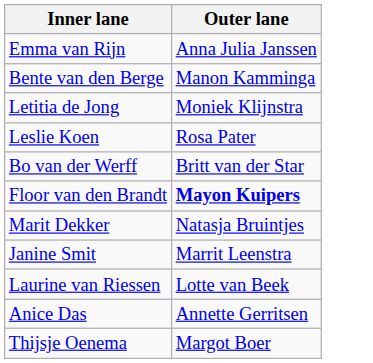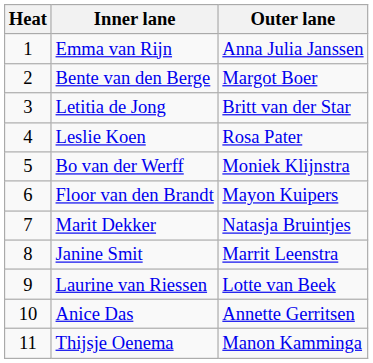+ column: Heat | 1 | 2 | 3 | 4 | 5 | 6 | 7 | 8 | 9 | 10 | 11
Bente van den Berge | Outer lane: Manon Kamminga -> Margot Boer
Letitia de Jong | Outer lane: Moniek Klijnstra -> Britt van der Star
Bo van der Werff | Outer lane: Britt van der Star -> Moniek Klijnstra
Floor van den Brandt | Outer lane: bold -> normal
Thijsje Oenema | Outer lane: Margot Boer -> Manon Kamminga
